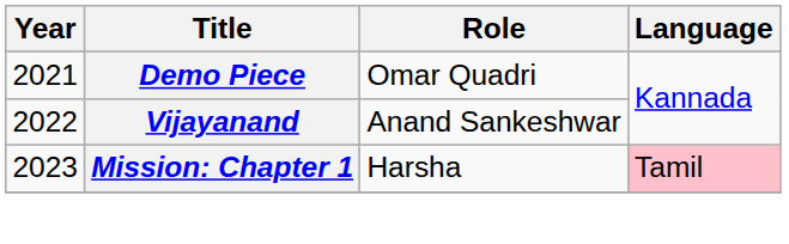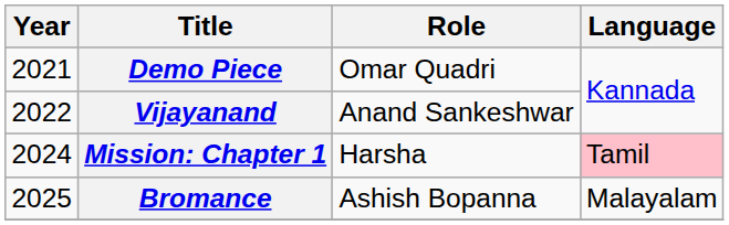Mission: Chapter 1 | Year: 2023 -> 2024
+ row: 2025 | Bromance | Ashish Bopanna | Malayalam
